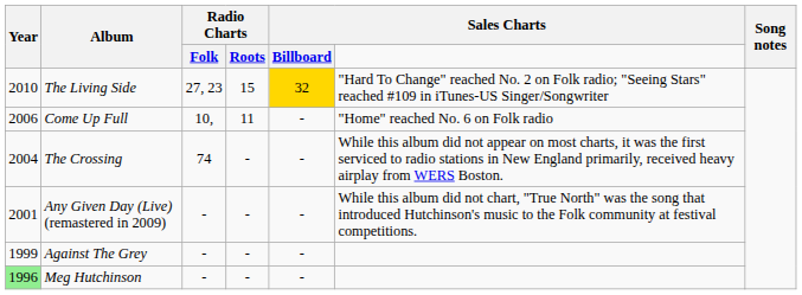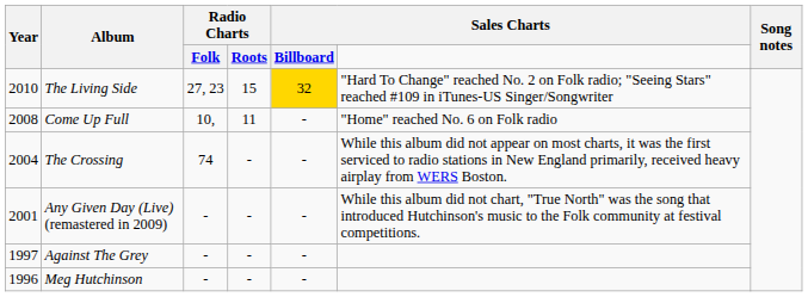Come Up Full | Year: 2006 -> 2008
Against The Grey | Year: 1999 -> 1997
Meg Hutchinson | Year: lightgreen background -> no background
